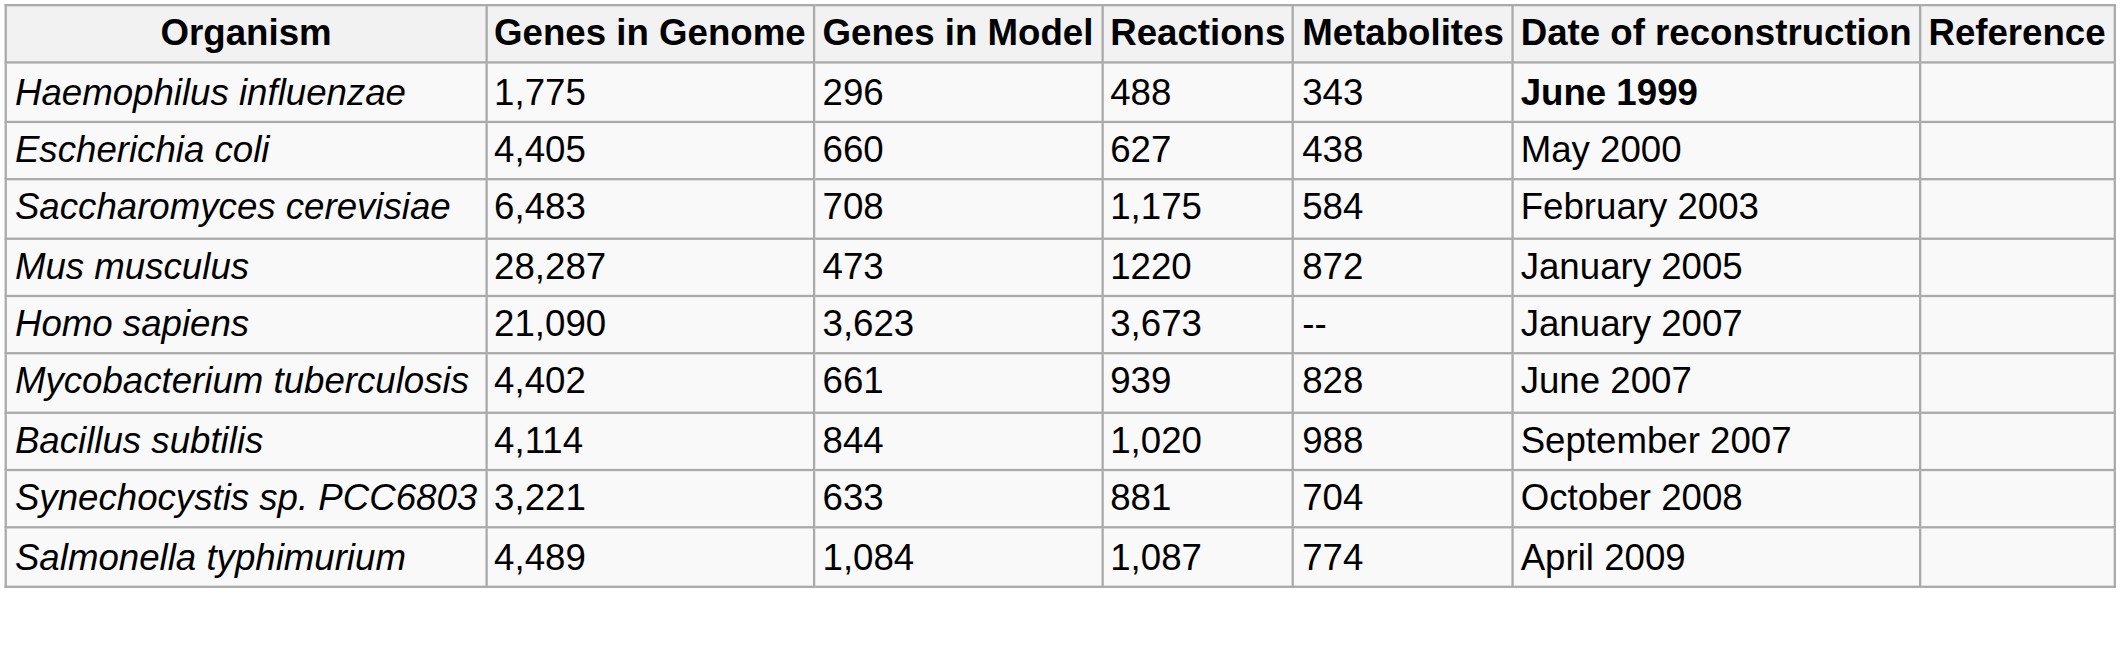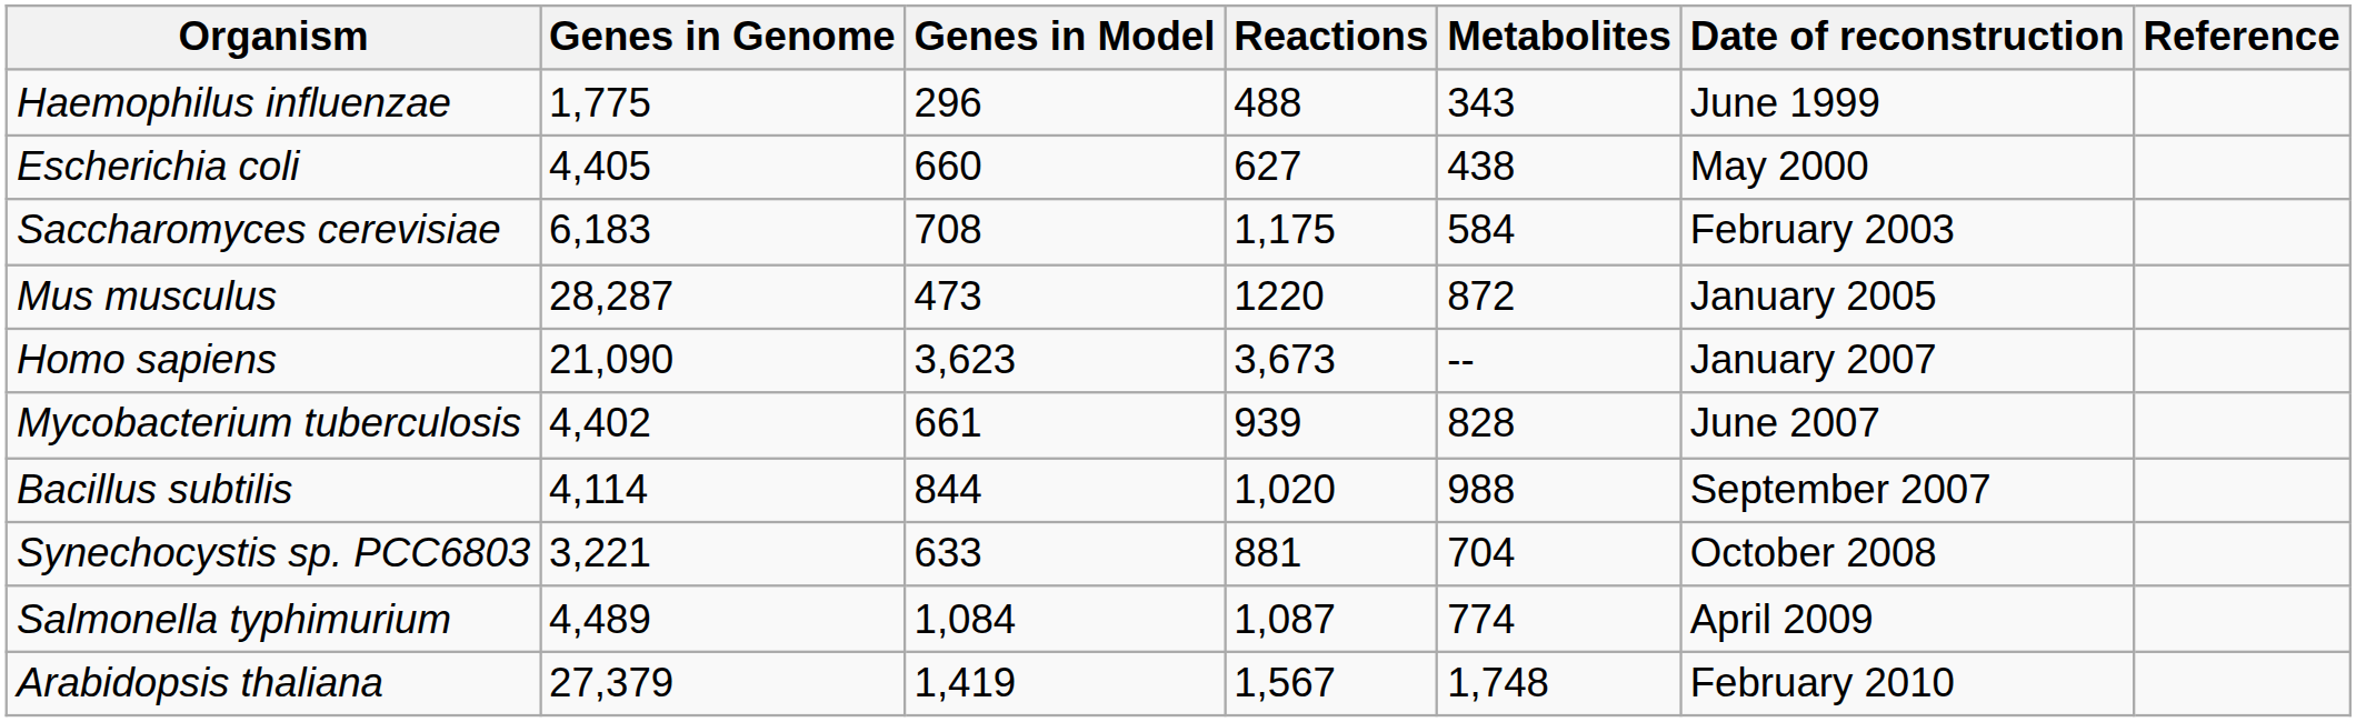Haemophilus influenzae | Date of reconstruction: bold -> normal
Saccharomyces cerevisiae | Genes in Genome: 6,483 -> 6,183
+ row: Arabidopsis thaliana | 27,379 | 1,419 | 1,567 | 1,748 | February 2010
